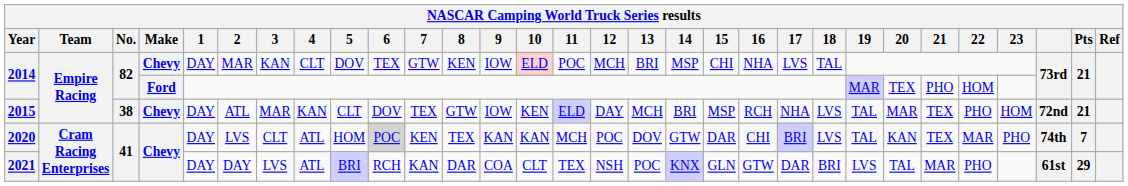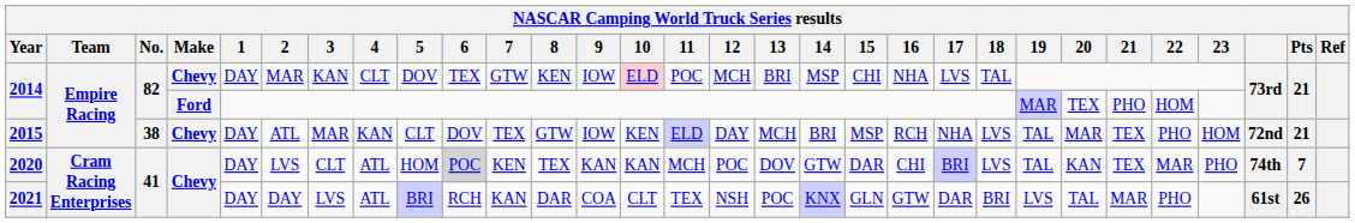2021 | Pts: 29 -> 26
